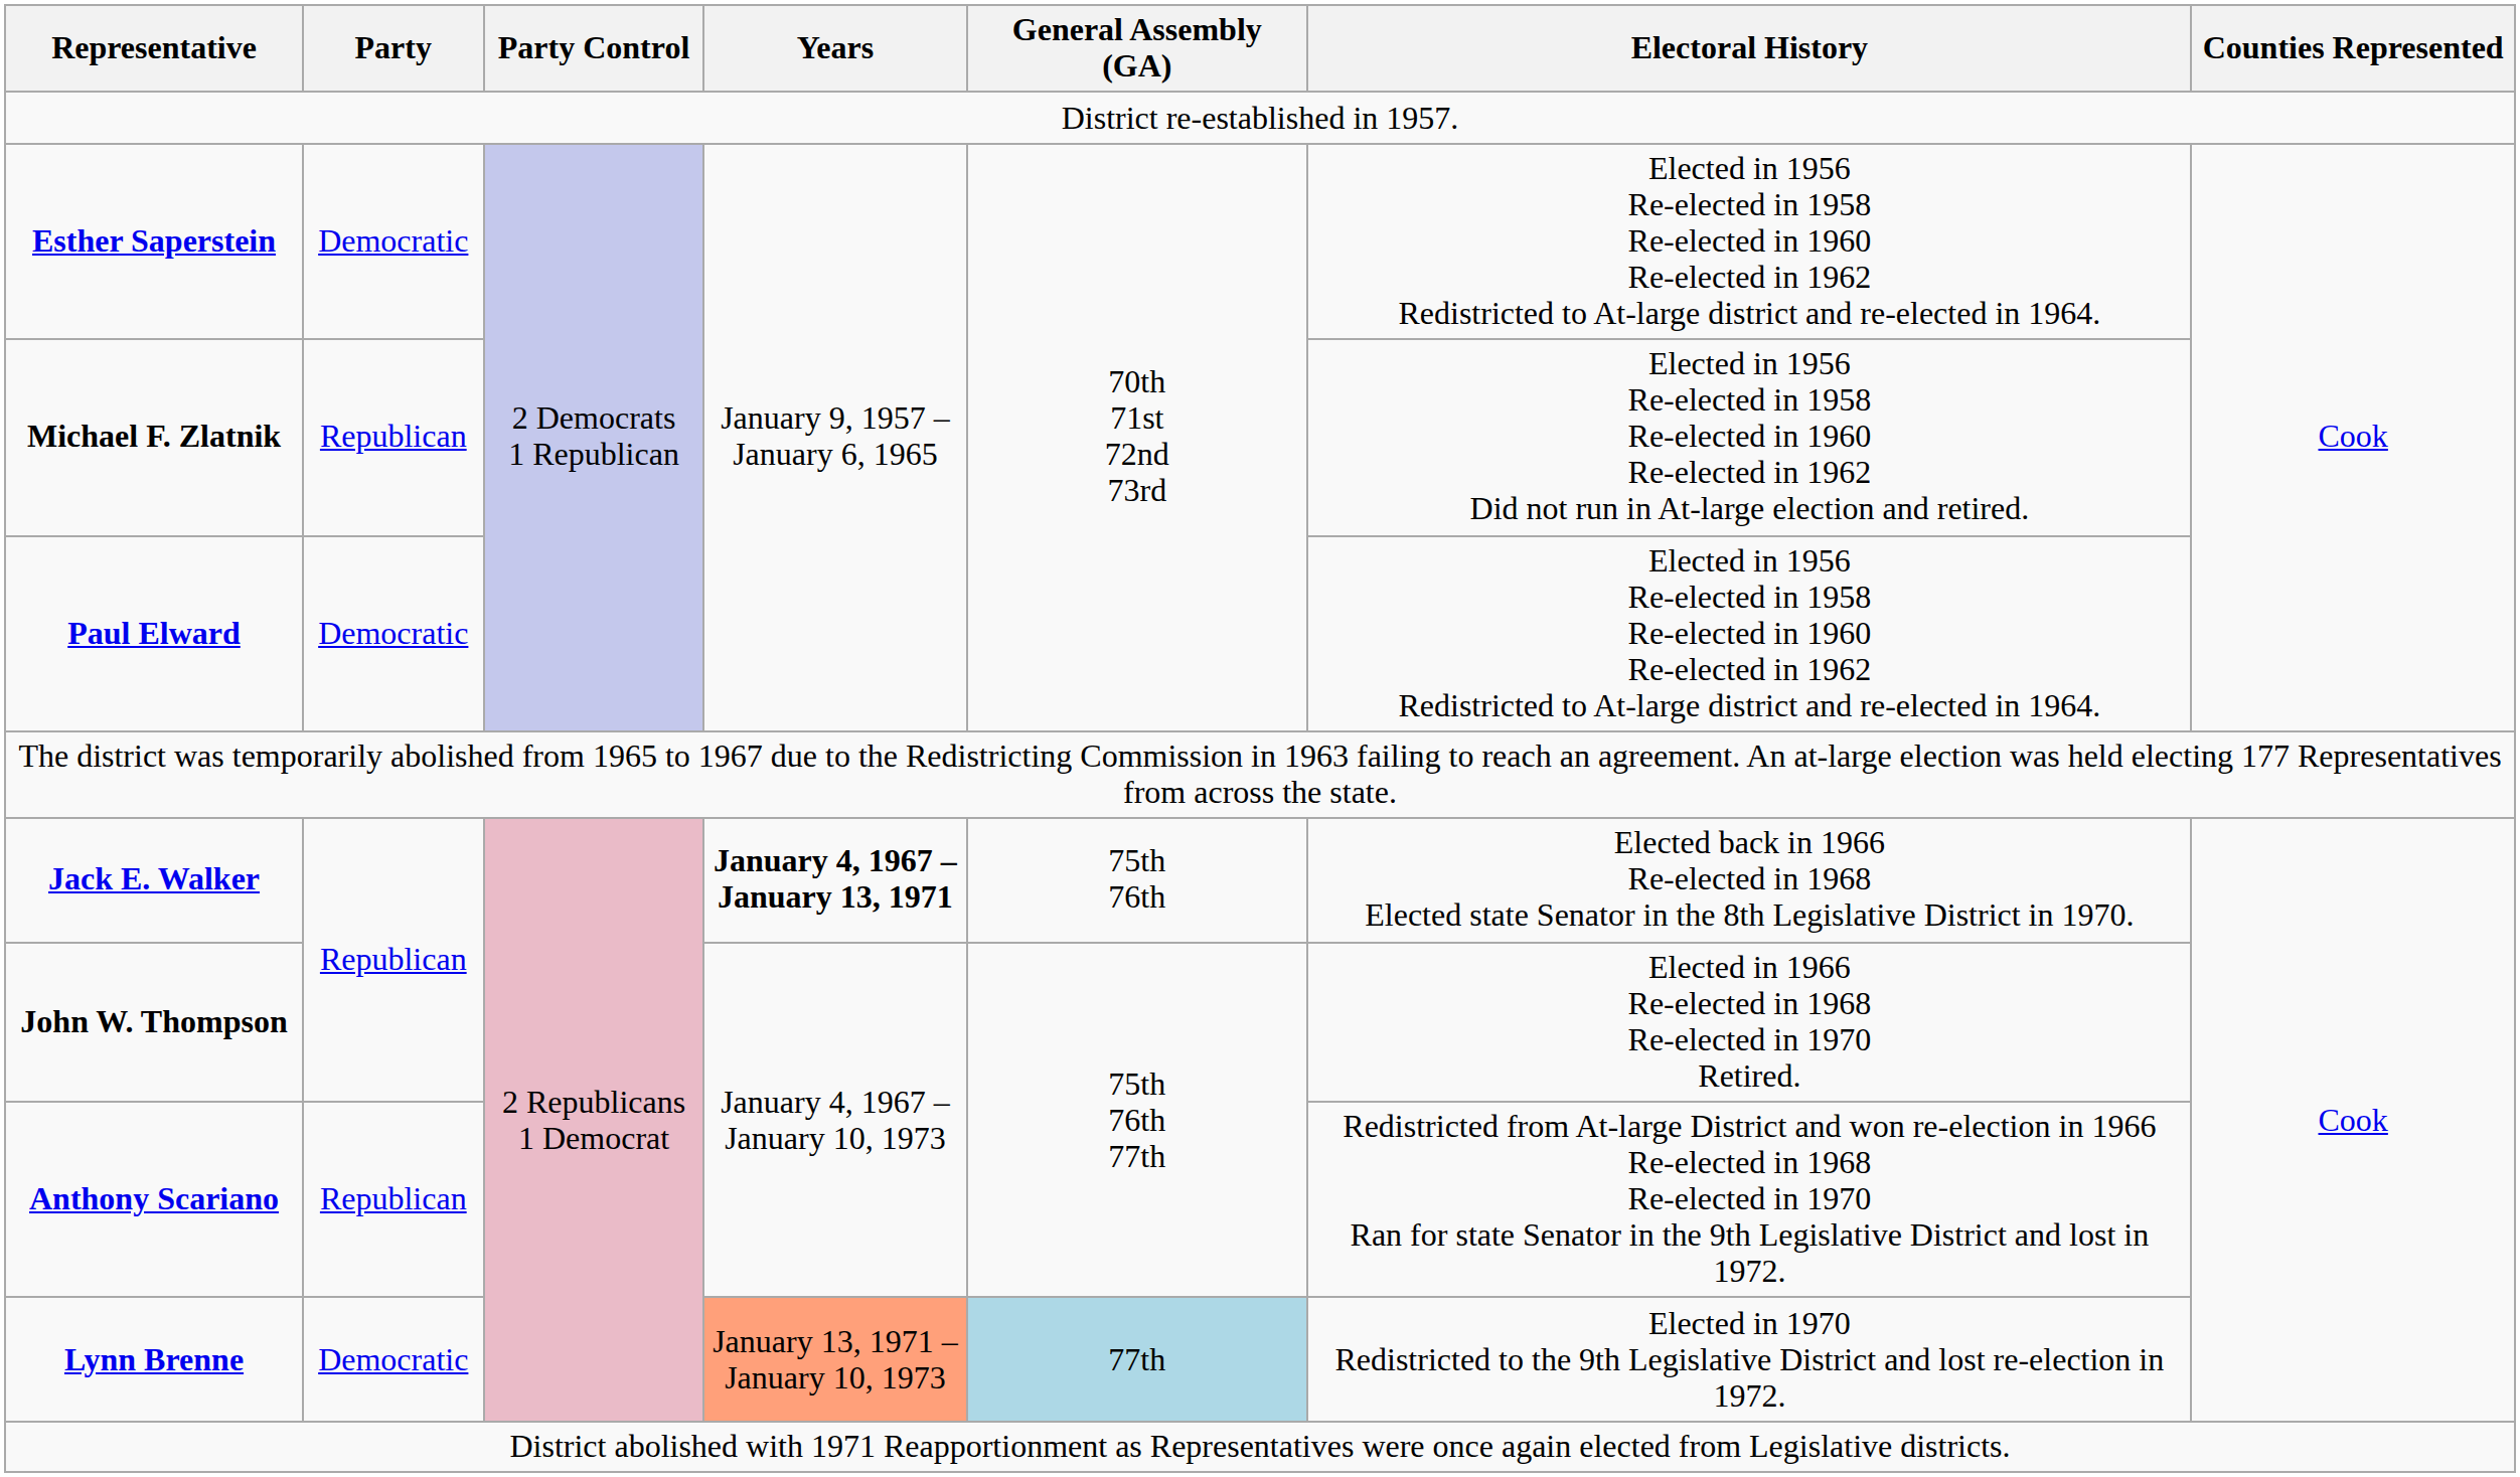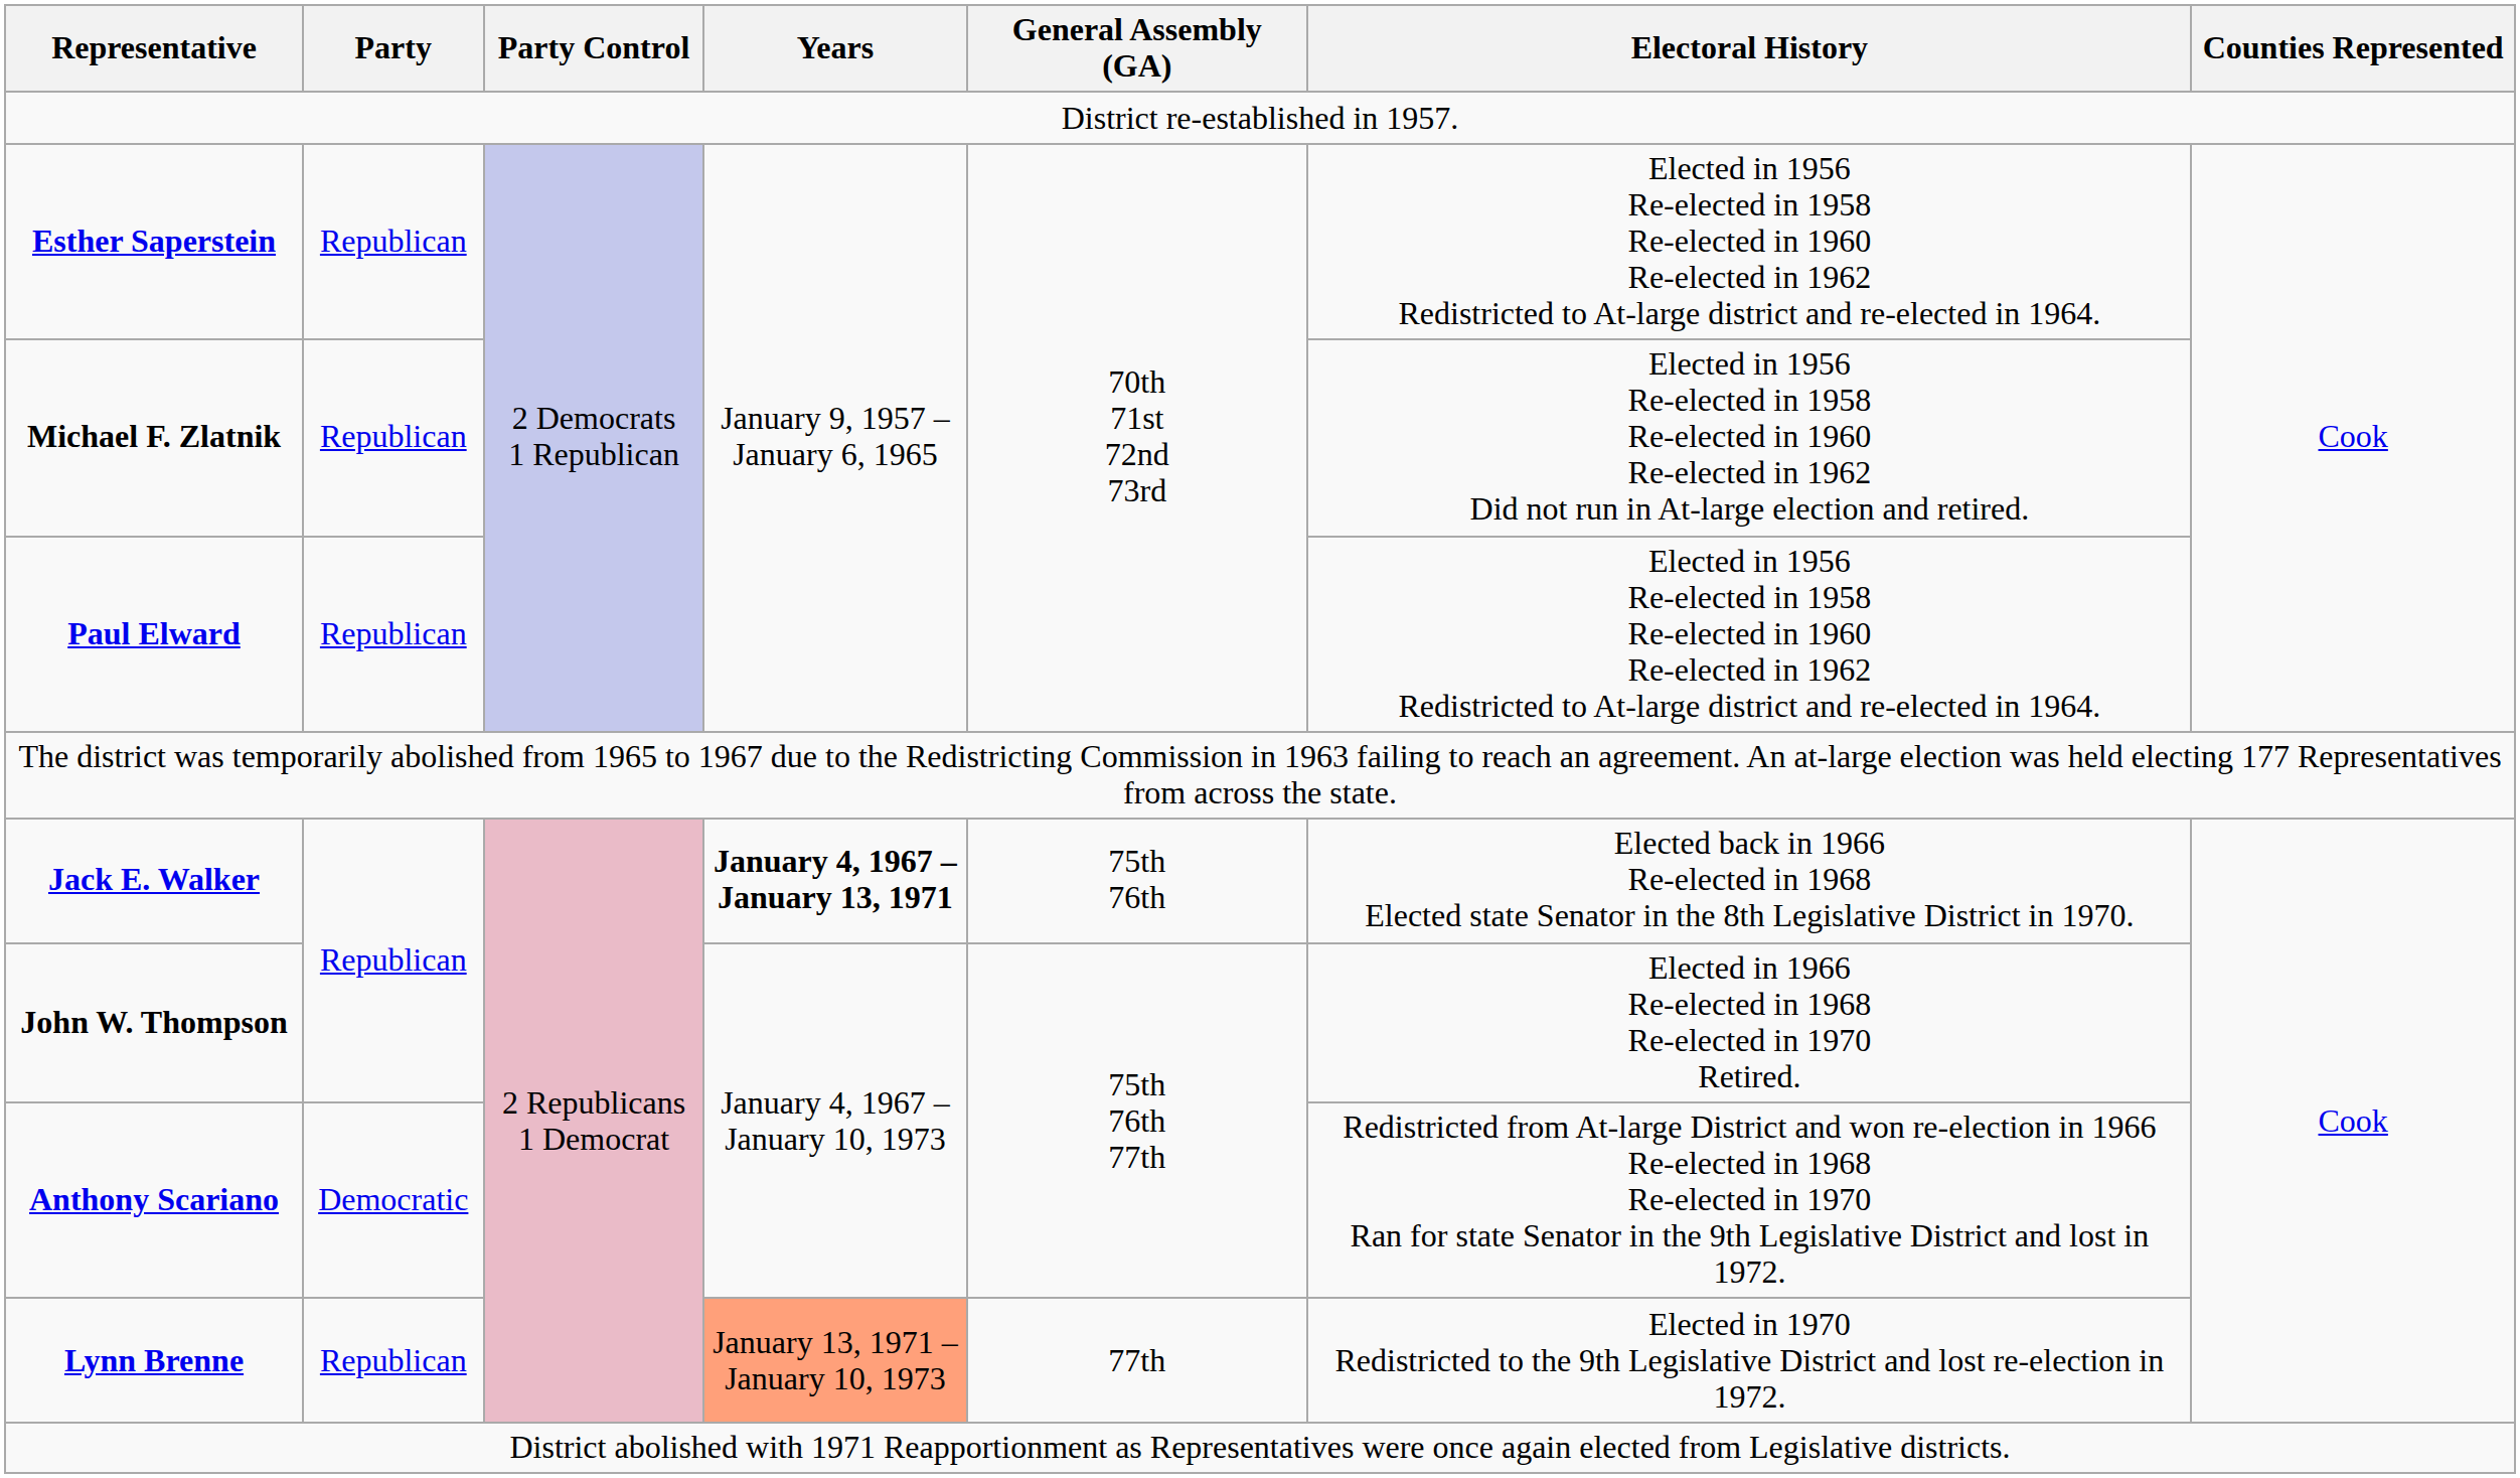Esther Saperstein | Party: Democratic -> Republican
Paul Elward | Party: Democratic -> Republican
Anthony Scariano | Party: Republican -> Democratic
Lynn Brenne | Party: Democratic -> Republican
Lynn Brenne | General Assembly (GA): lightblue background -> no background
